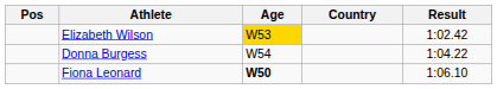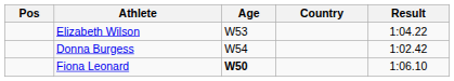Elizabeth Wilson | Age: gold background -> no background
Elizabeth Wilson | Result: 1:02.42 -> 1:04.22
Donna Burgess | Result: 1:04.22 -> 1:02.42
